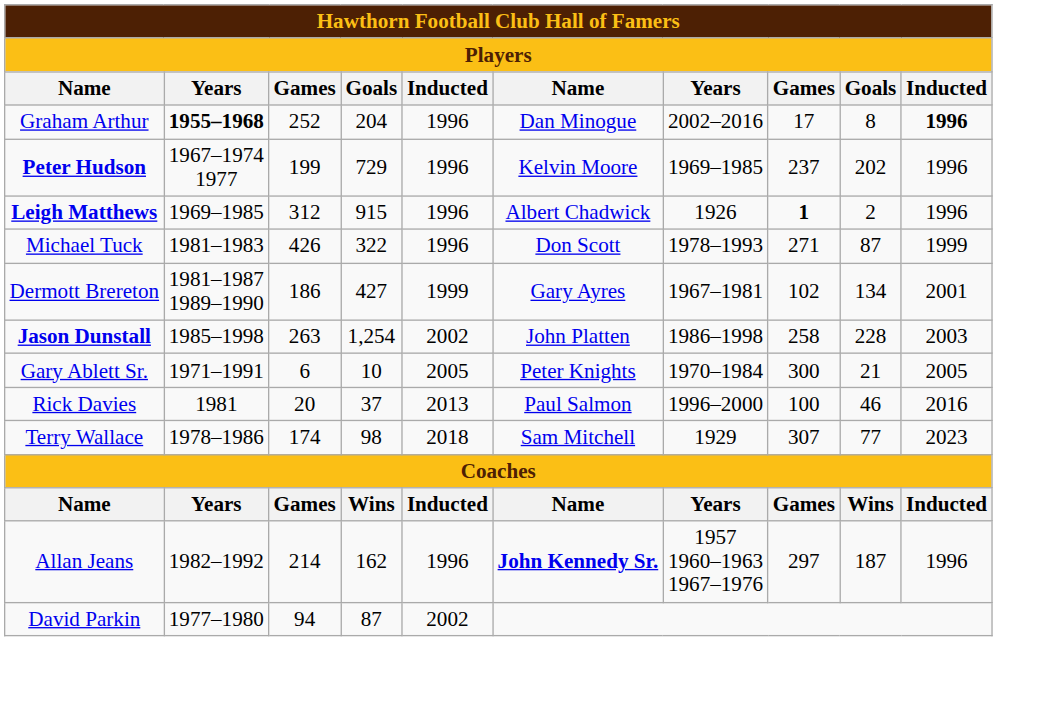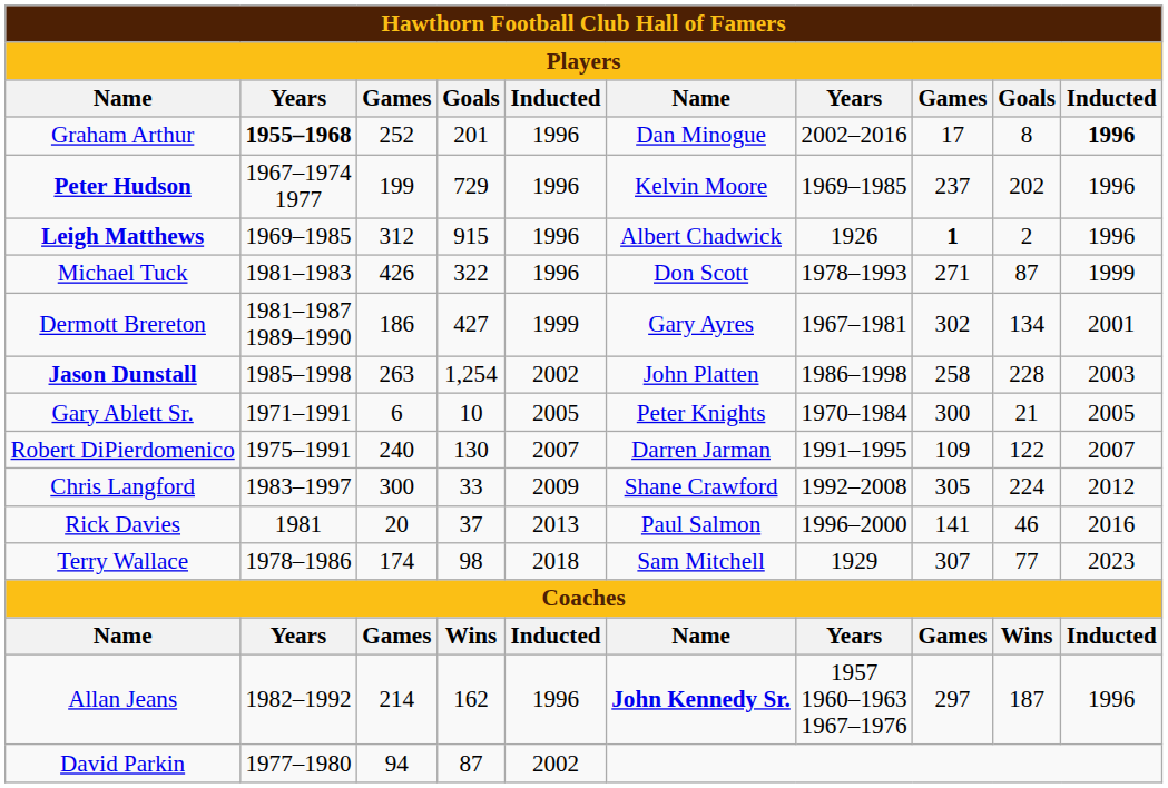Graham Arthur | column 4: 204 -> 201
Dermott Brereton | column 8: 102 -> 302
+ row: Robert DiPierdomenico | 1975–1991 | 240 | 130 | 2007 | Darren Jarman | 1991–1995 | 109 | 122 | 2007
+ row: Chris Langford | 1983–1997 | 300 | 33 | 2009 | Shane Crawford | 1992–2008 | 305 | 224 | 2012
Rick Davies | column 8: 100 -> 141
